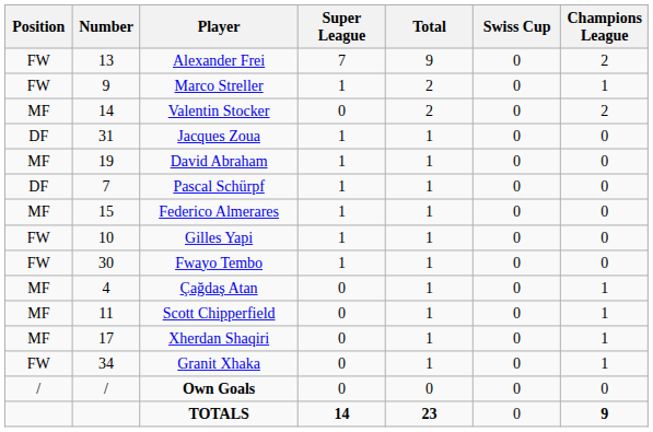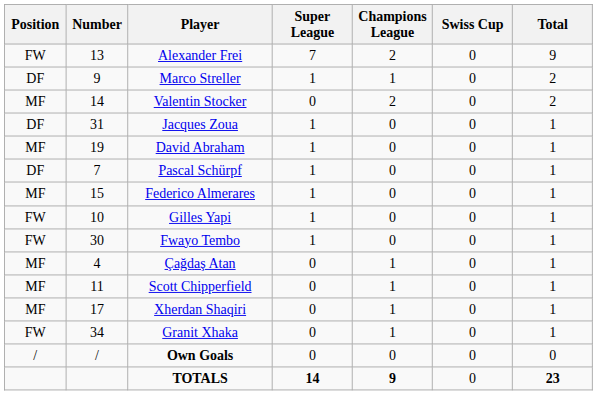columns swapped: Champions League <-> Total
Marco Streller | Position: FW -> DF
